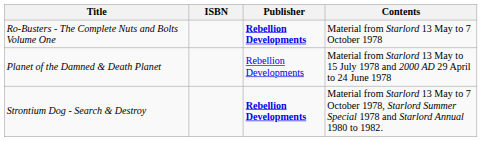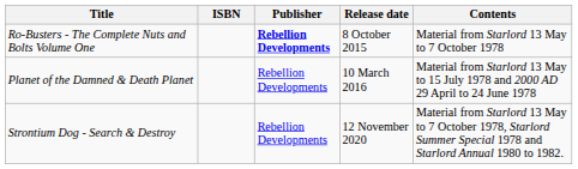+ column: Release date | 8 October 2015 | 10 March 2016 | 12 November 2020
Strontium Dog - Search & Destroy | Publisher: bold -> normal
